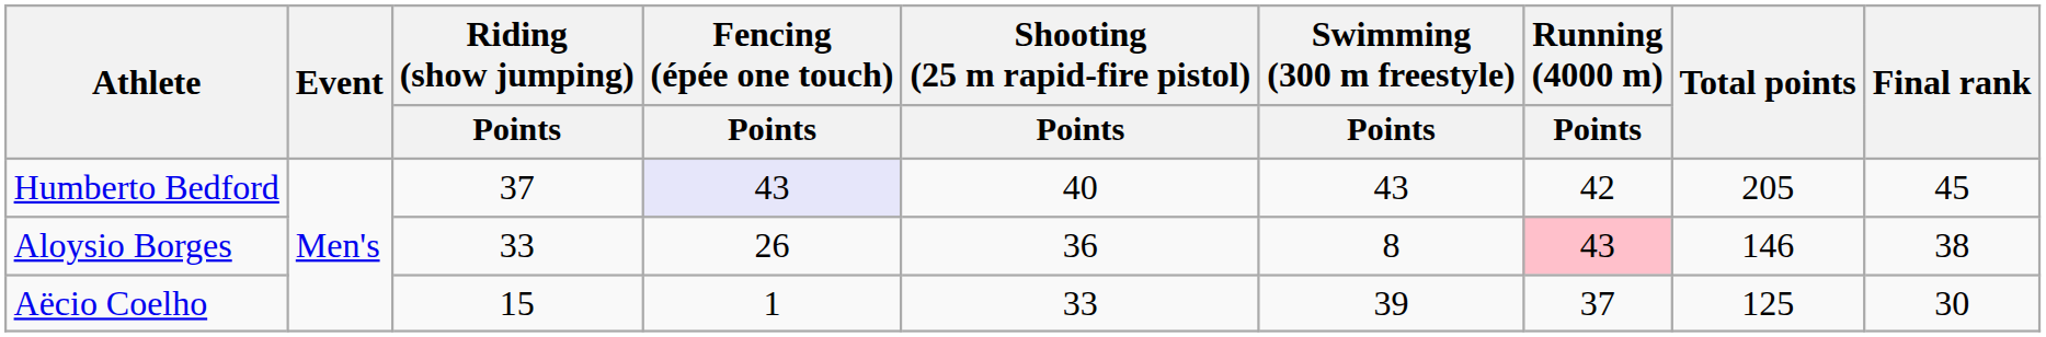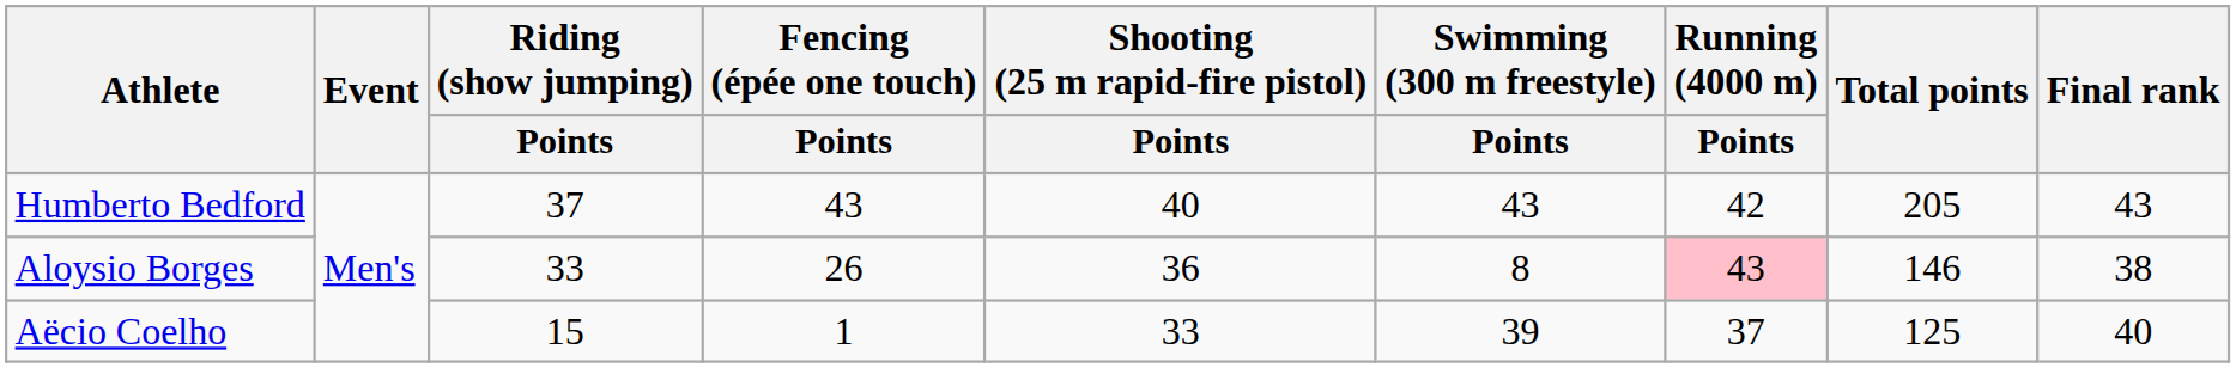Humberto Bedford | Fencing (épée one touch) / Points: lavender background -> no background
Humberto Bedford | Final rank: 45 -> 43
Aëcio Coelho | Final rank: 30 -> 40
